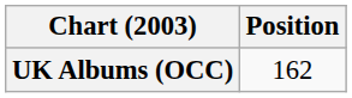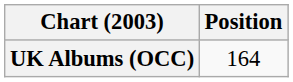UK Albums (OCC) | Position: 162 -> 164
